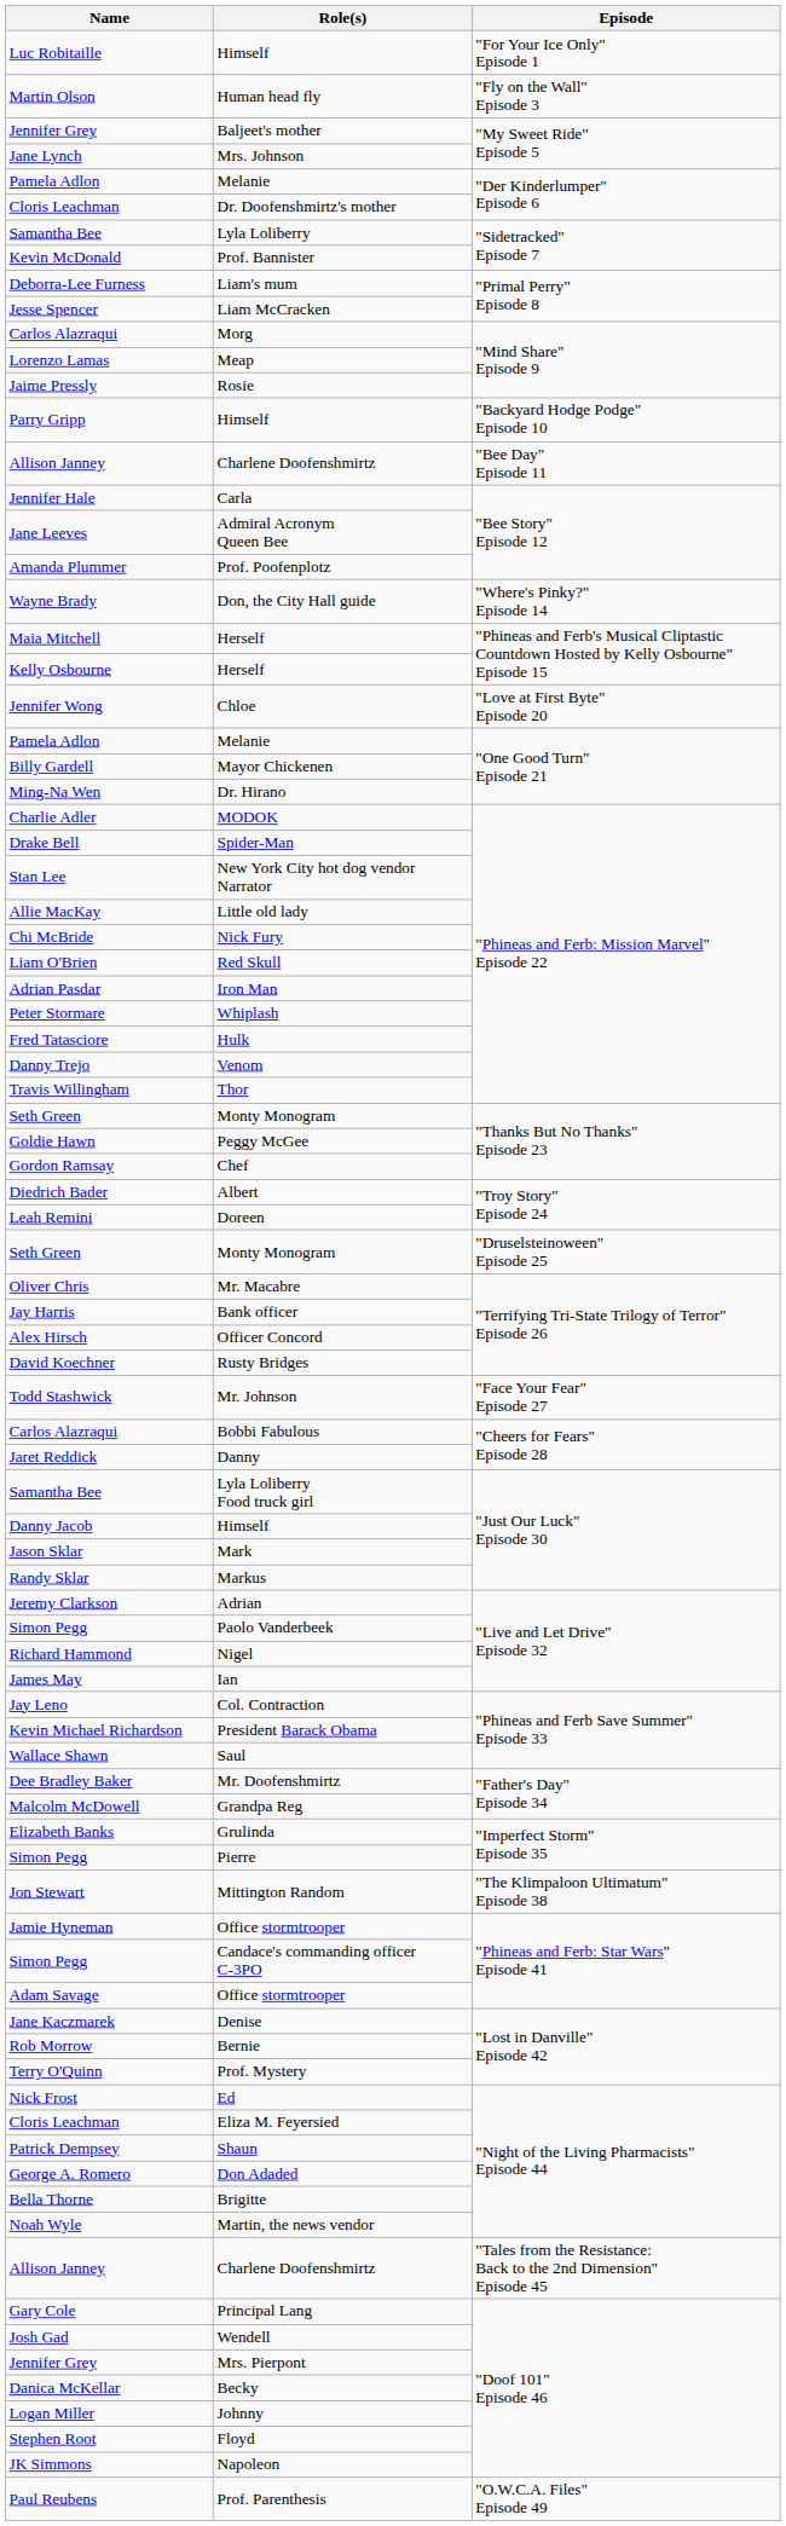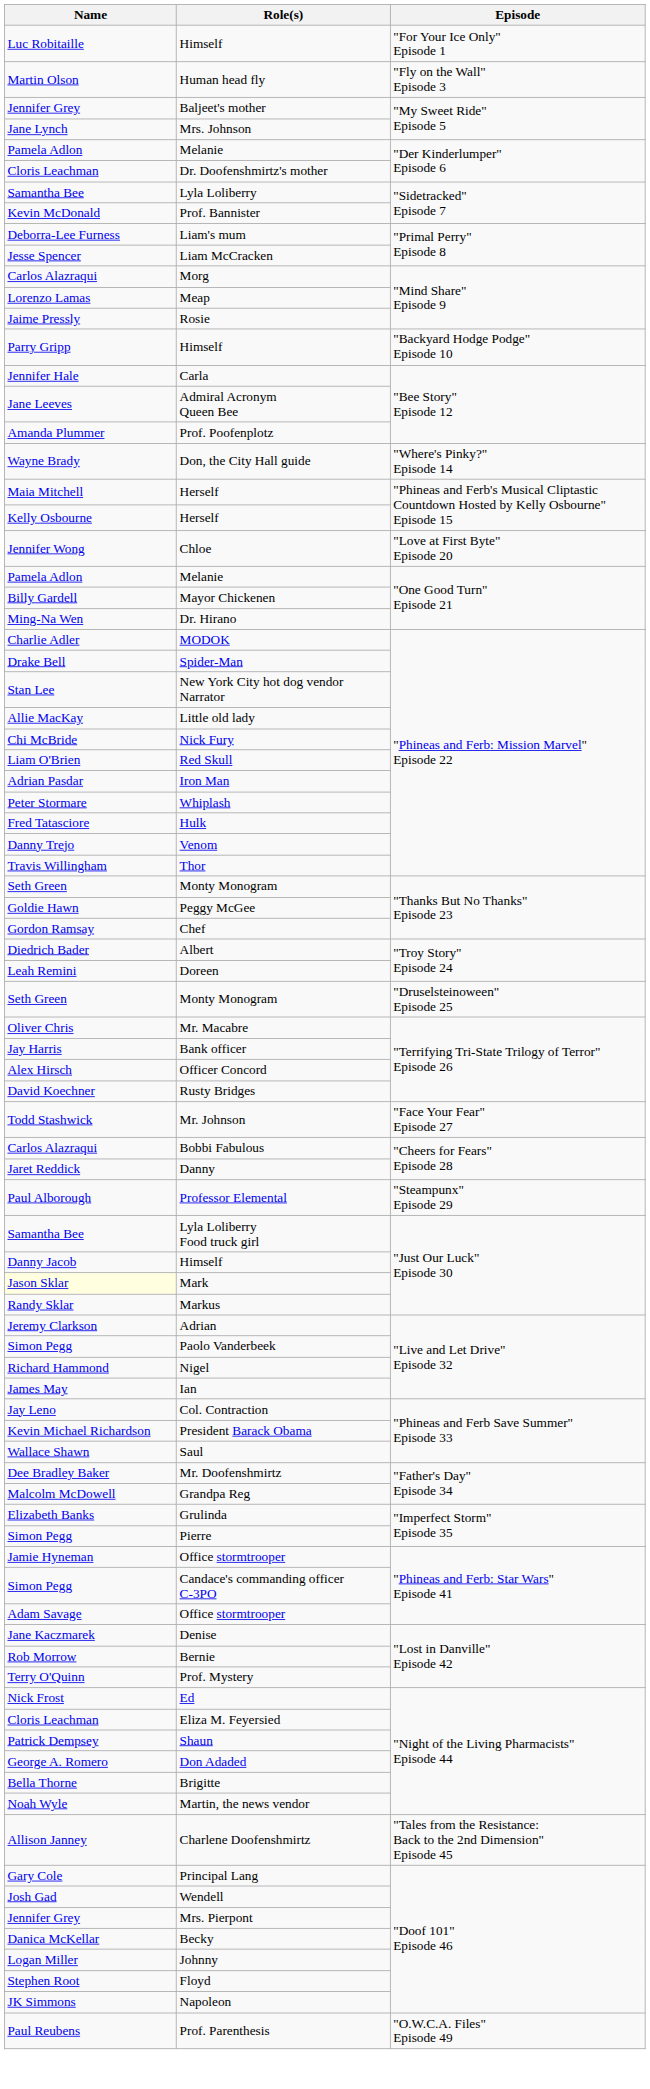- row: Allison Janney | Charlene Doofenshmirtz | "Bee Day" Episode 11
+ row: Paul Alborough | Professor Elemental | "Steampunx" Episode 29
Mark | Name: no background -> lightyellow background
- row: Jon Stewart | Mittington Random | "The Klimpaloon Ultimatum" Episode 38
